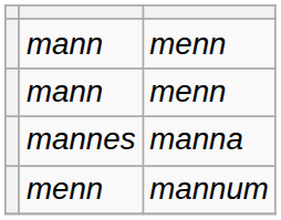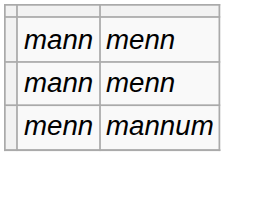- row: mannes | manna
